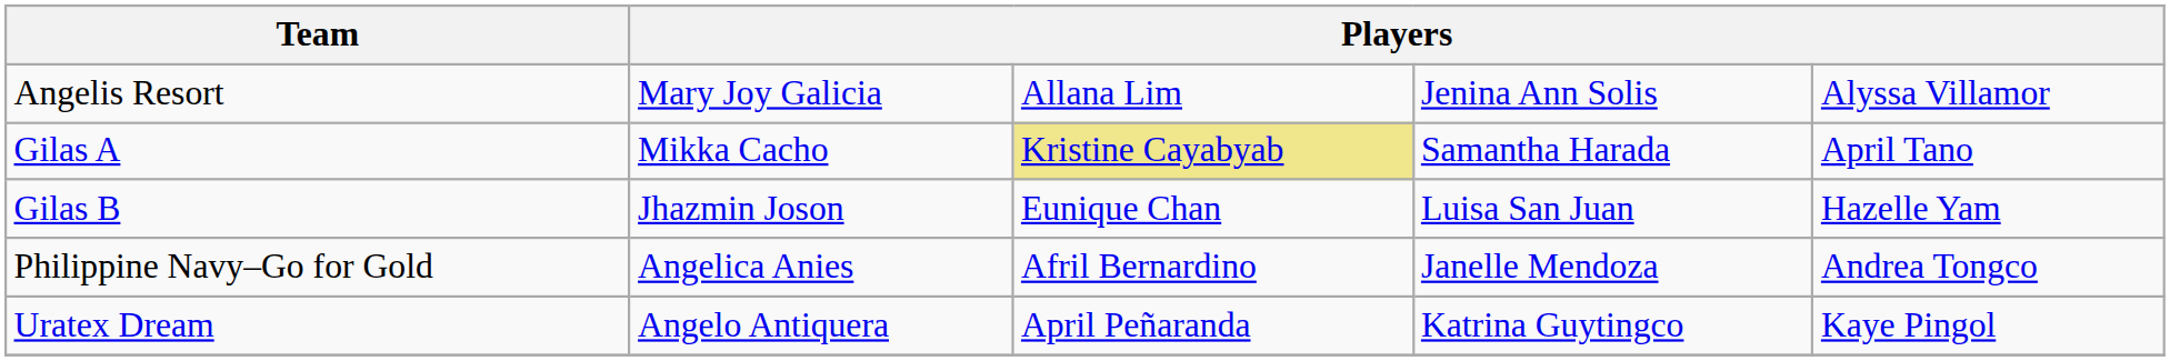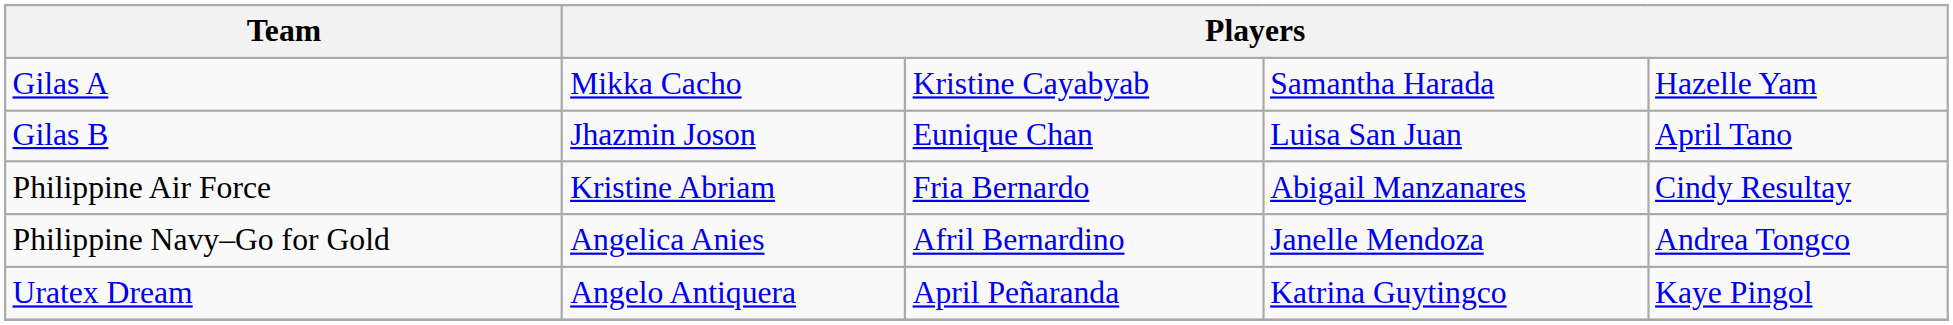- row: Angelis Resort | Mary Joy Galicia | Allana Lim | Jenina Ann Solis | Alyssa Villamor
Gilas A | column 3: khaki background -> no background
Gilas A | column 5: April Tano -> Hazelle Yam
Gilas B | column 5: Hazelle Yam -> April Tano
+ row: Philippine Air Force | Kristine Abriam | Fria Bernardo | Abigail Manzanares | Cindy Resultay
